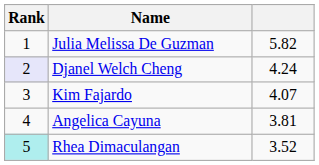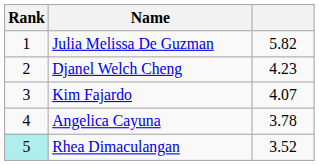Djanel Welch Cheng | Rank: lavender background -> no background
Djanel Welch Cheng | column 3: 4.24 -> 4.23
Angelica Cayuna | column 3: 3.81 -> 3.78
